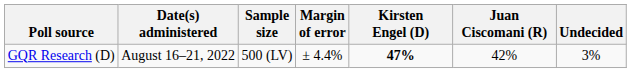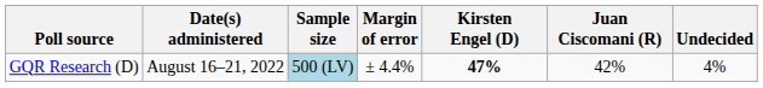GQR Research (D) | Sample size: no background -> lightblue background
GQR Research (D) | Undecided: 3% -> 4%
